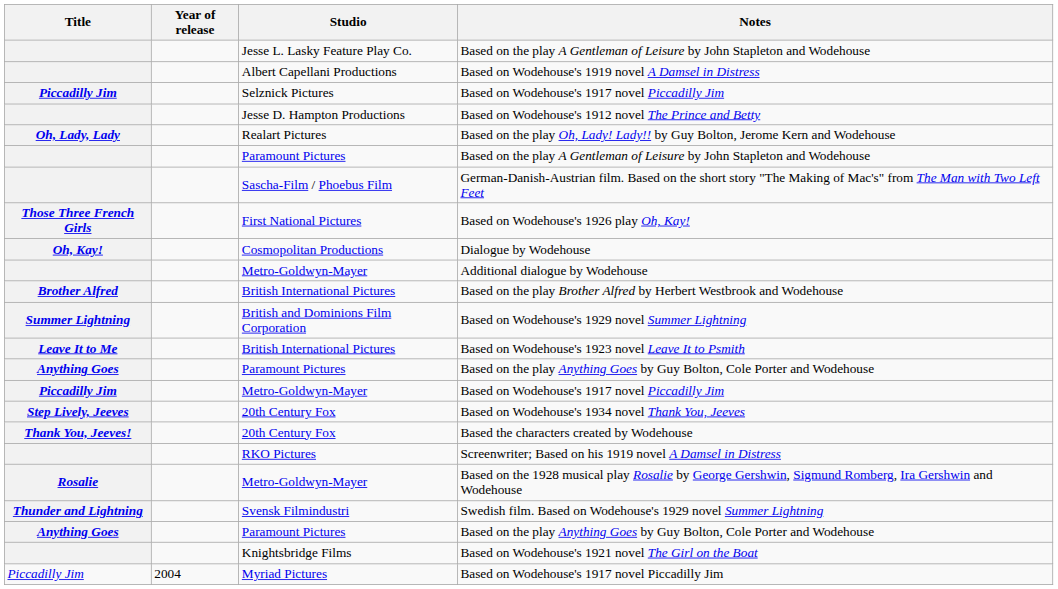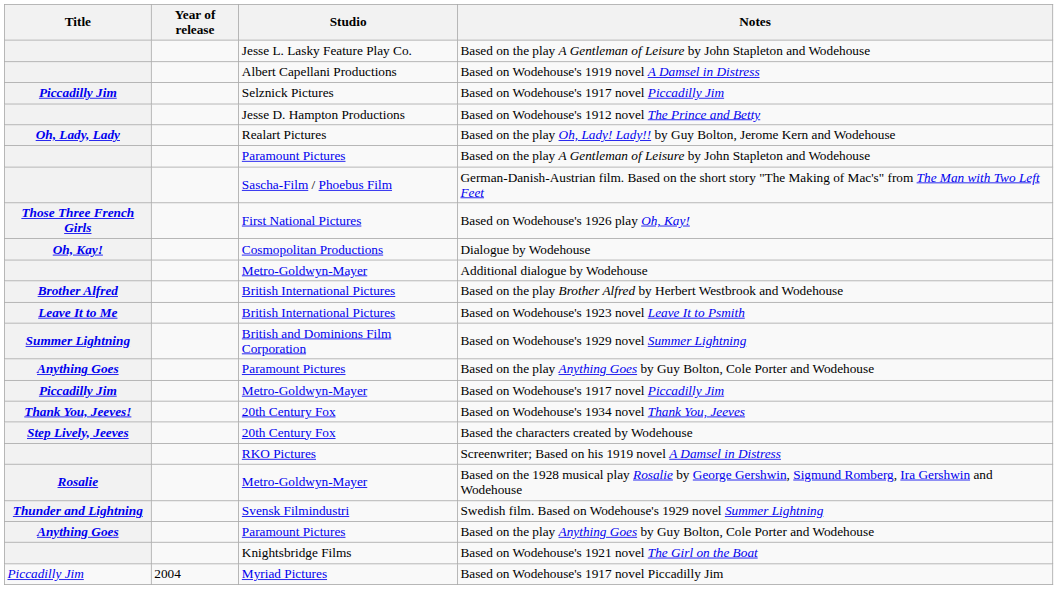rows swapped: Based on Wodehouse's 1923 novel Leave It to Psmith <-> Based on Wodehouse's 1929 novel Summer Lightning
Based on Wodehouse's 1934 novel Thank You, Jeeves | Title: Step Lively, Jeeves -> Thank You, Jeeves!
Based the characters created by Wodehouse | Title: Thank You, Jeeves! -> Step Lively, Jeeves
